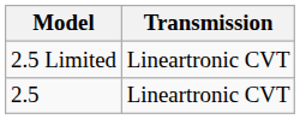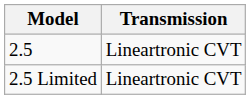rows swapped: 2.5 <-> 2.5 Limited
